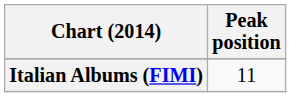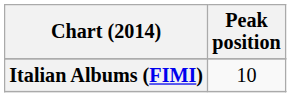Italian Albums (FIMI) | Peak position: 11 -> 10
